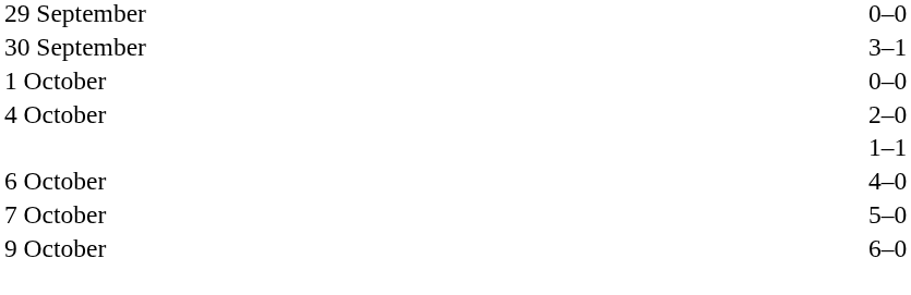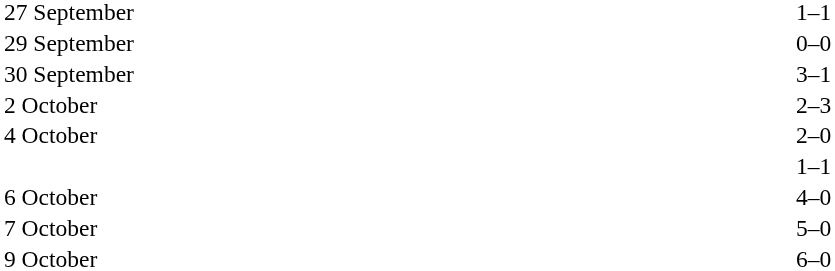+ row: 27 September | 1–1
- row: 1 October | 0–0
+ row: 2 October | 2–3
